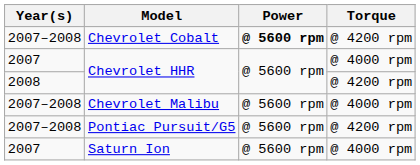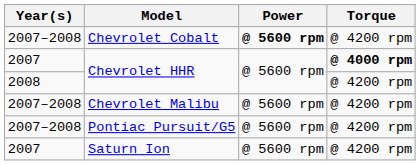2007 / Chevrolet HHR | Torque: normal -> bold
Chevrolet Malibu | Torque: @ 4000 rpm -> @ 4200 rpm
Saturn Ion | Torque: @ 4000 rpm -> @ 4200 rpm
